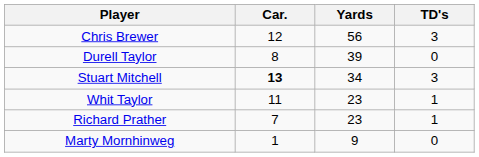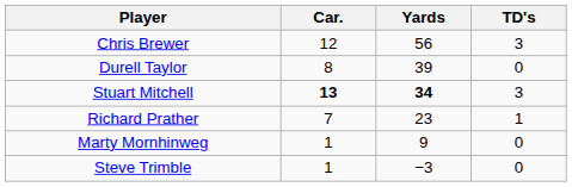Stuart Mitchell | Yards: normal -> bold
- row: Whit Taylor | 11 | 23 | 1
+ row: Steve Trimble | 1 | −3 | 0
